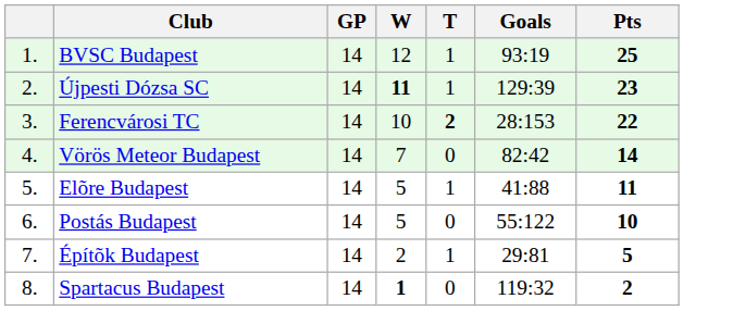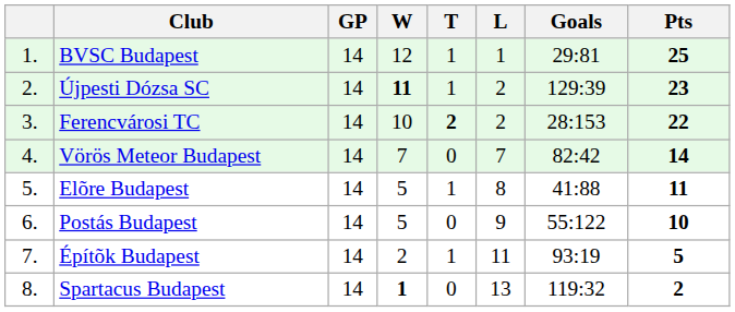+ column: L | 1 | 2 | 2 | 7 | 8 | 9 | 11 | 13
BVSC Budapest | Goals: 93:19 -> 29:81
Építõk Budapest | Goals: 29:81 -> 93:19
